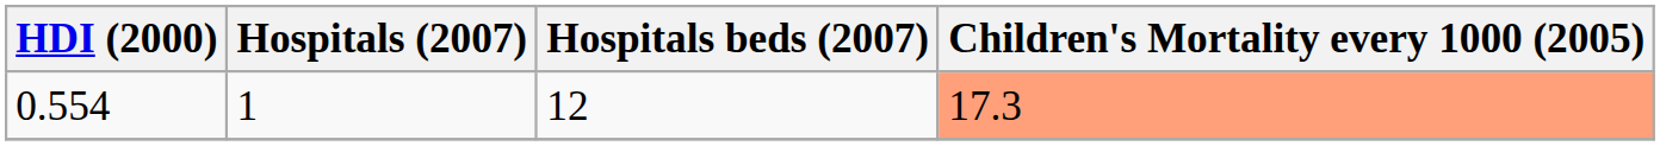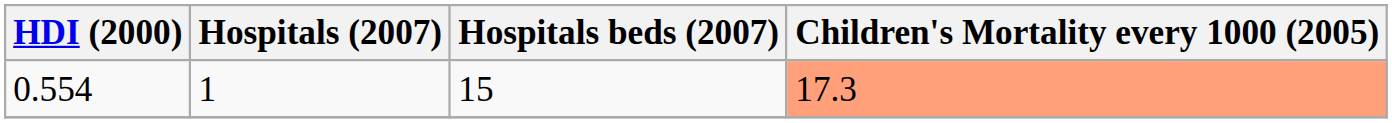0.554 | Hospitals beds (2007): 12 -> 15
